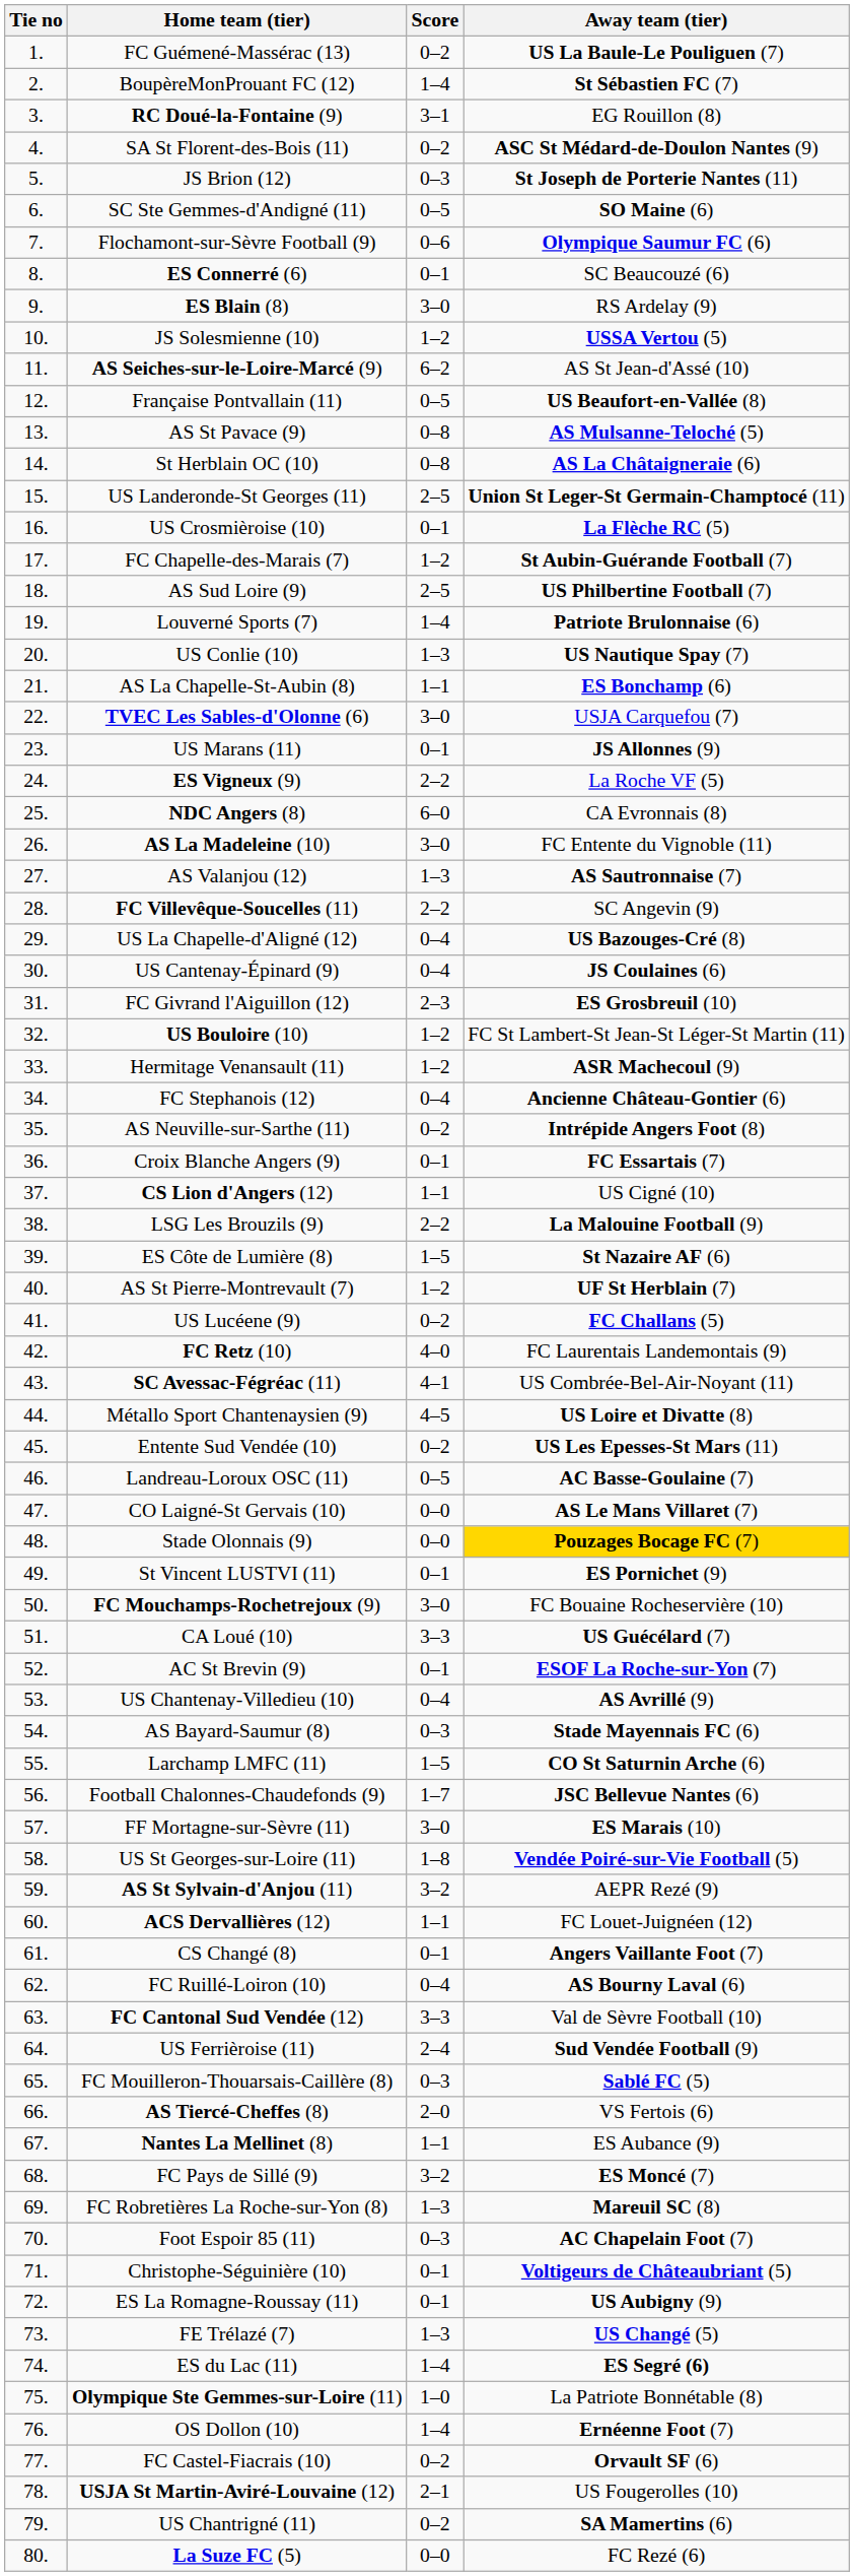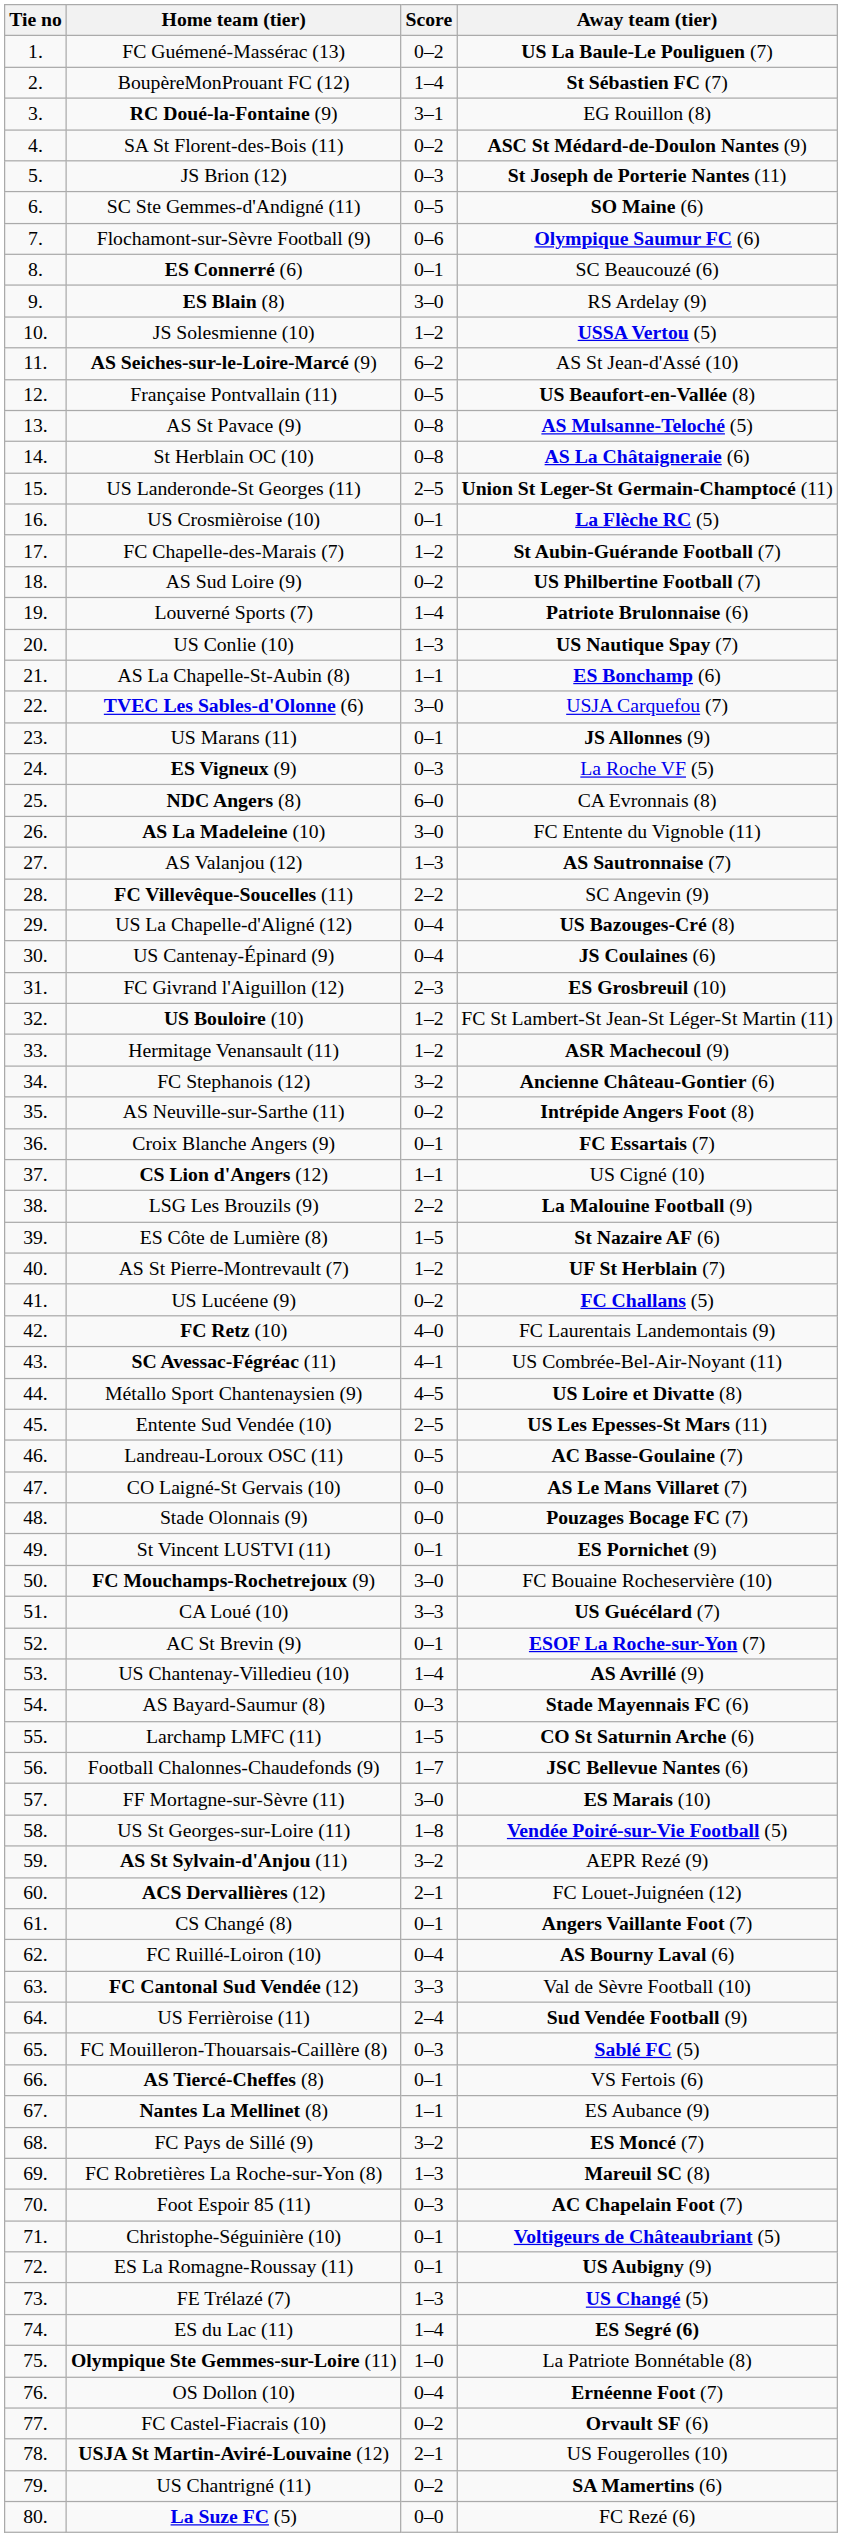AS Sud Loire (9) | Score: 2–5 -> 0–2
ES Vigneux (9) | Score: 2–2 -> 0–3
FC Stephanois (12) | Score: 0–4 -> 3–2
Entente Sud Vendée (10) | Score: 0–2 -> 2–5
Stade Olonnais (9) | Away team (tier): gold background -> no background
US Chantenay-Villedieu (10) | Score: 0–4 -> 1–4
ACS Dervallières (12) | Score: 1–1 -> 2–1
AS Tiercé-Cheffes (8) | Score: 2–0 -> 0–1
OS Dollon (10) | Score: 1–4 -> 0–4
